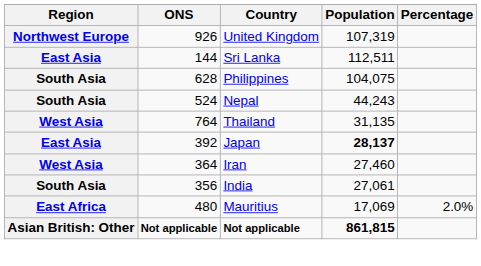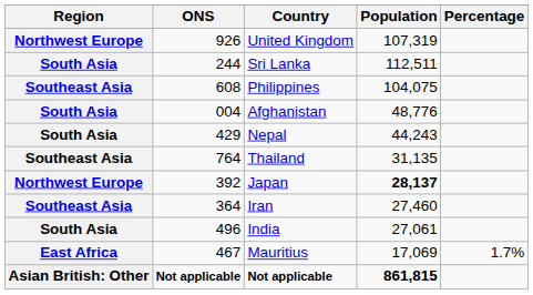Sri Lanka | Region: East Asia -> South Asia
Sri Lanka | ONS: 144 -> 244
Philippines | Region: South Asia -> Southeast Asia
Philippines | ONS: 628 -> 608
+ row: South Asia | 004 | Afghanistan | 48,776
Nepal | ONS: 524 -> 429
Thailand | Region: West Asia -> Southeast Asia
Japan | Region: East Asia -> Northwest Europe
Iran | Region: West Asia -> Southeast Asia
India | ONS: 356 -> 496
Mauritius | ONS: 480 -> 467
Mauritius | Percentage: 2.0% -> 1.7%
